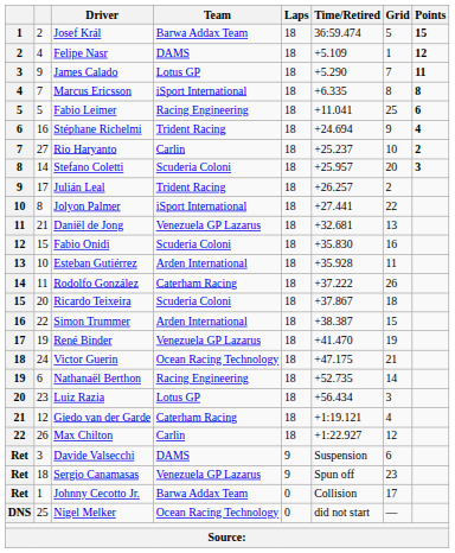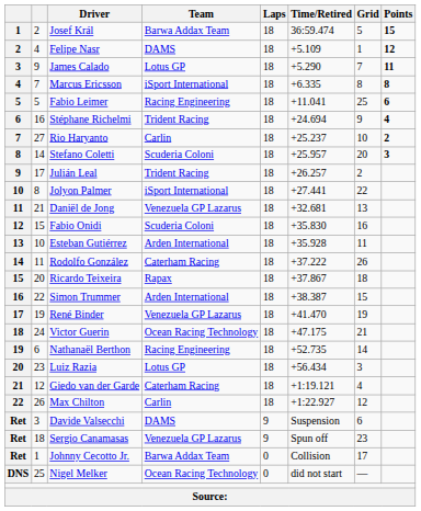Ricardo Teixeira | Team: Scuderia Coloni -> Rapax
